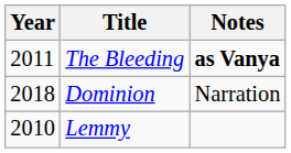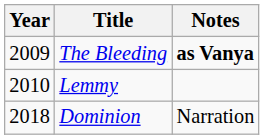The Bleeding | Year: 2011 -> 2009
rows swapped: Lemmy <-> Dominion
